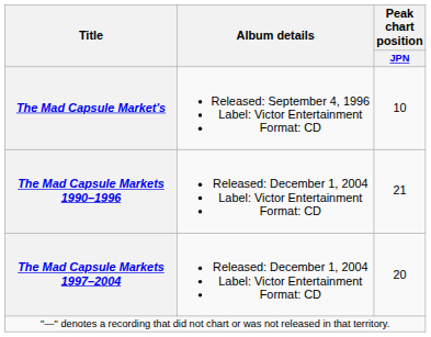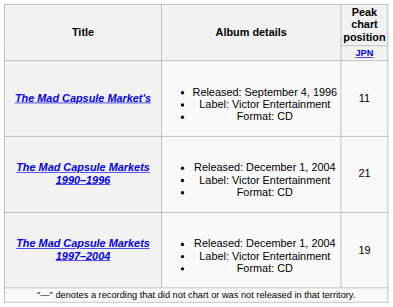The Mad Capsule Market's | Peak chart position / JPN: 10 -> 11
The Mad Capsule Markets 1997–2004 | Peak chart position / JPN: 20 -> 19
